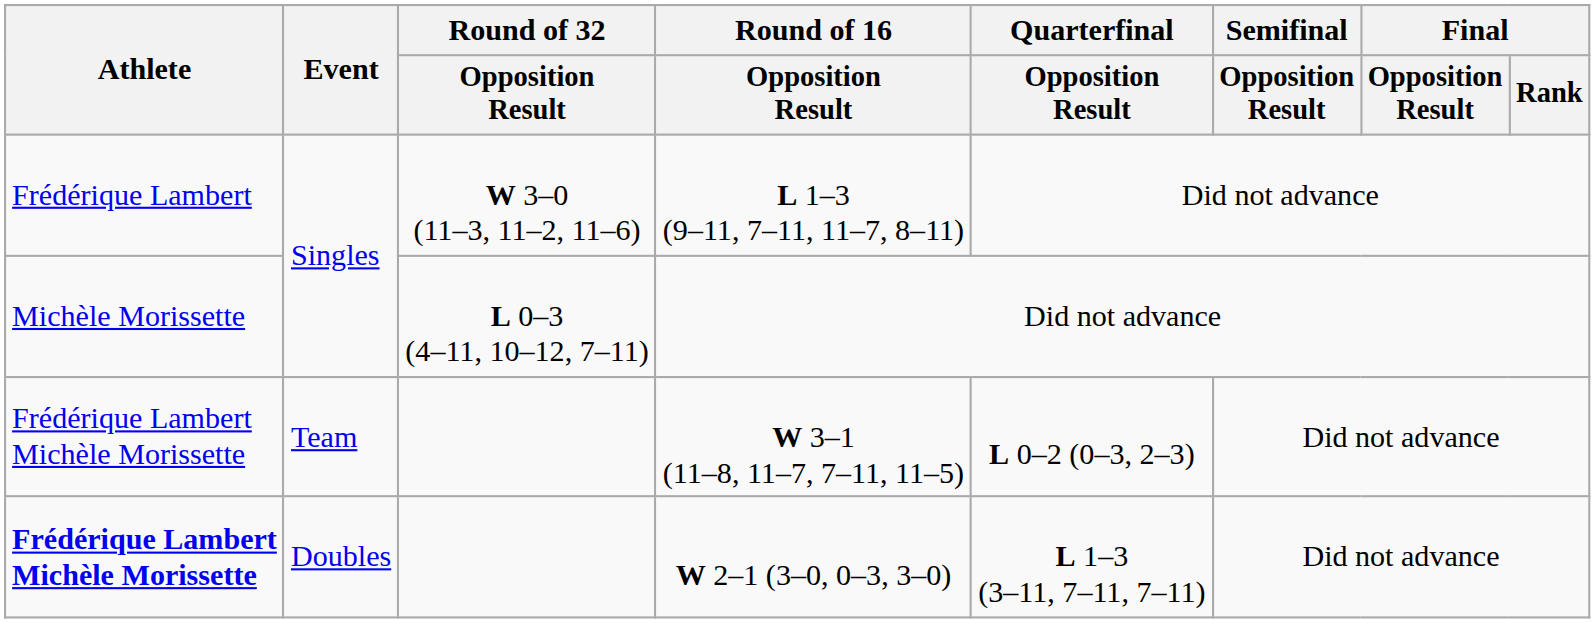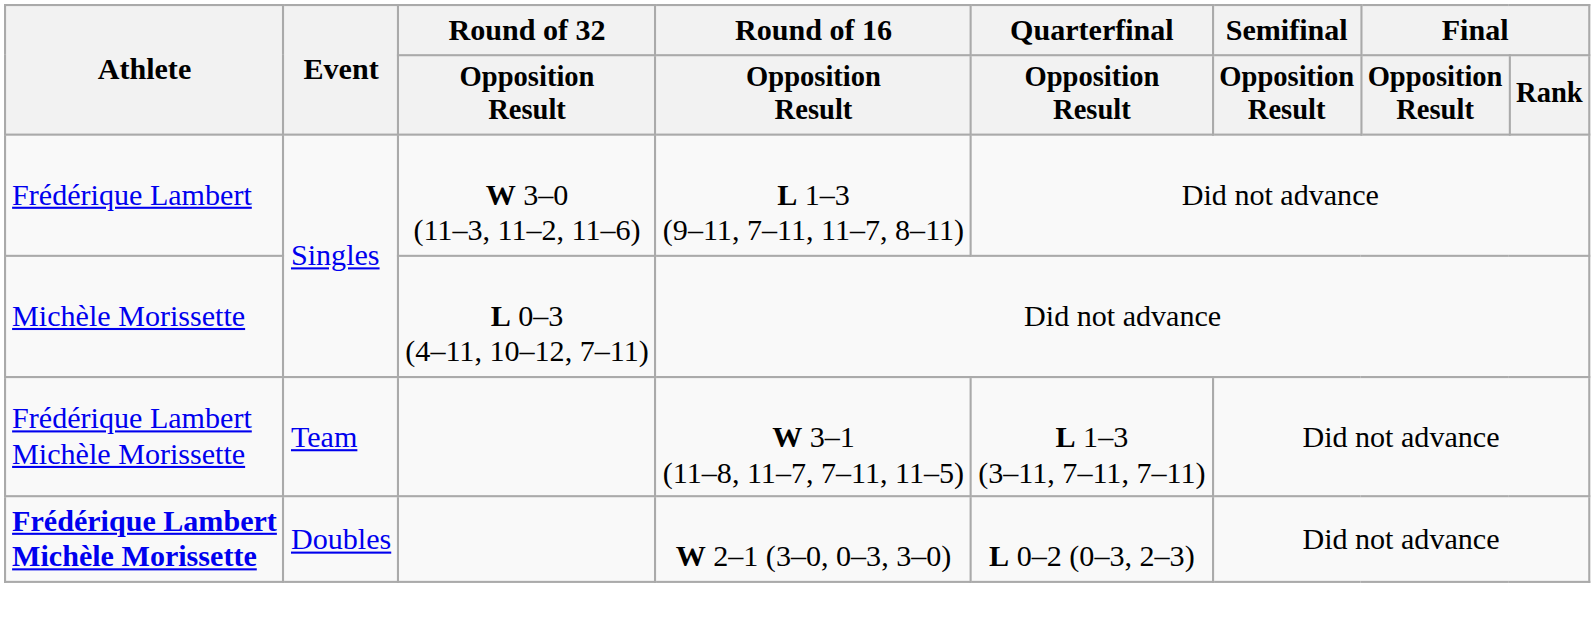W 3–1 (11–8, 11–7, 7–11, 11–5) | Quarterfinal / Opposition Result: L 0–2 (0–3, 2–3) -> L 1–3 (3–11, 7–11, 7–11)
W 2–1 (3–0, 0–3, 3–0) | Quarterfinal / Opposition Result: L 1–3 (3–11, 7–11, 7–11) -> L 0–2 (0–3, 2–3)
